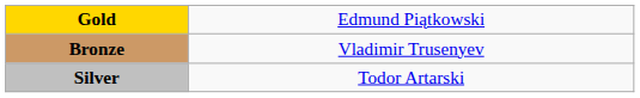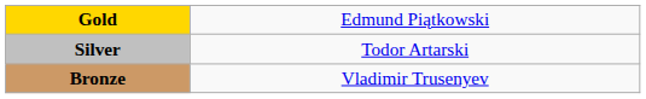rows swapped: Silver <-> Bronze
